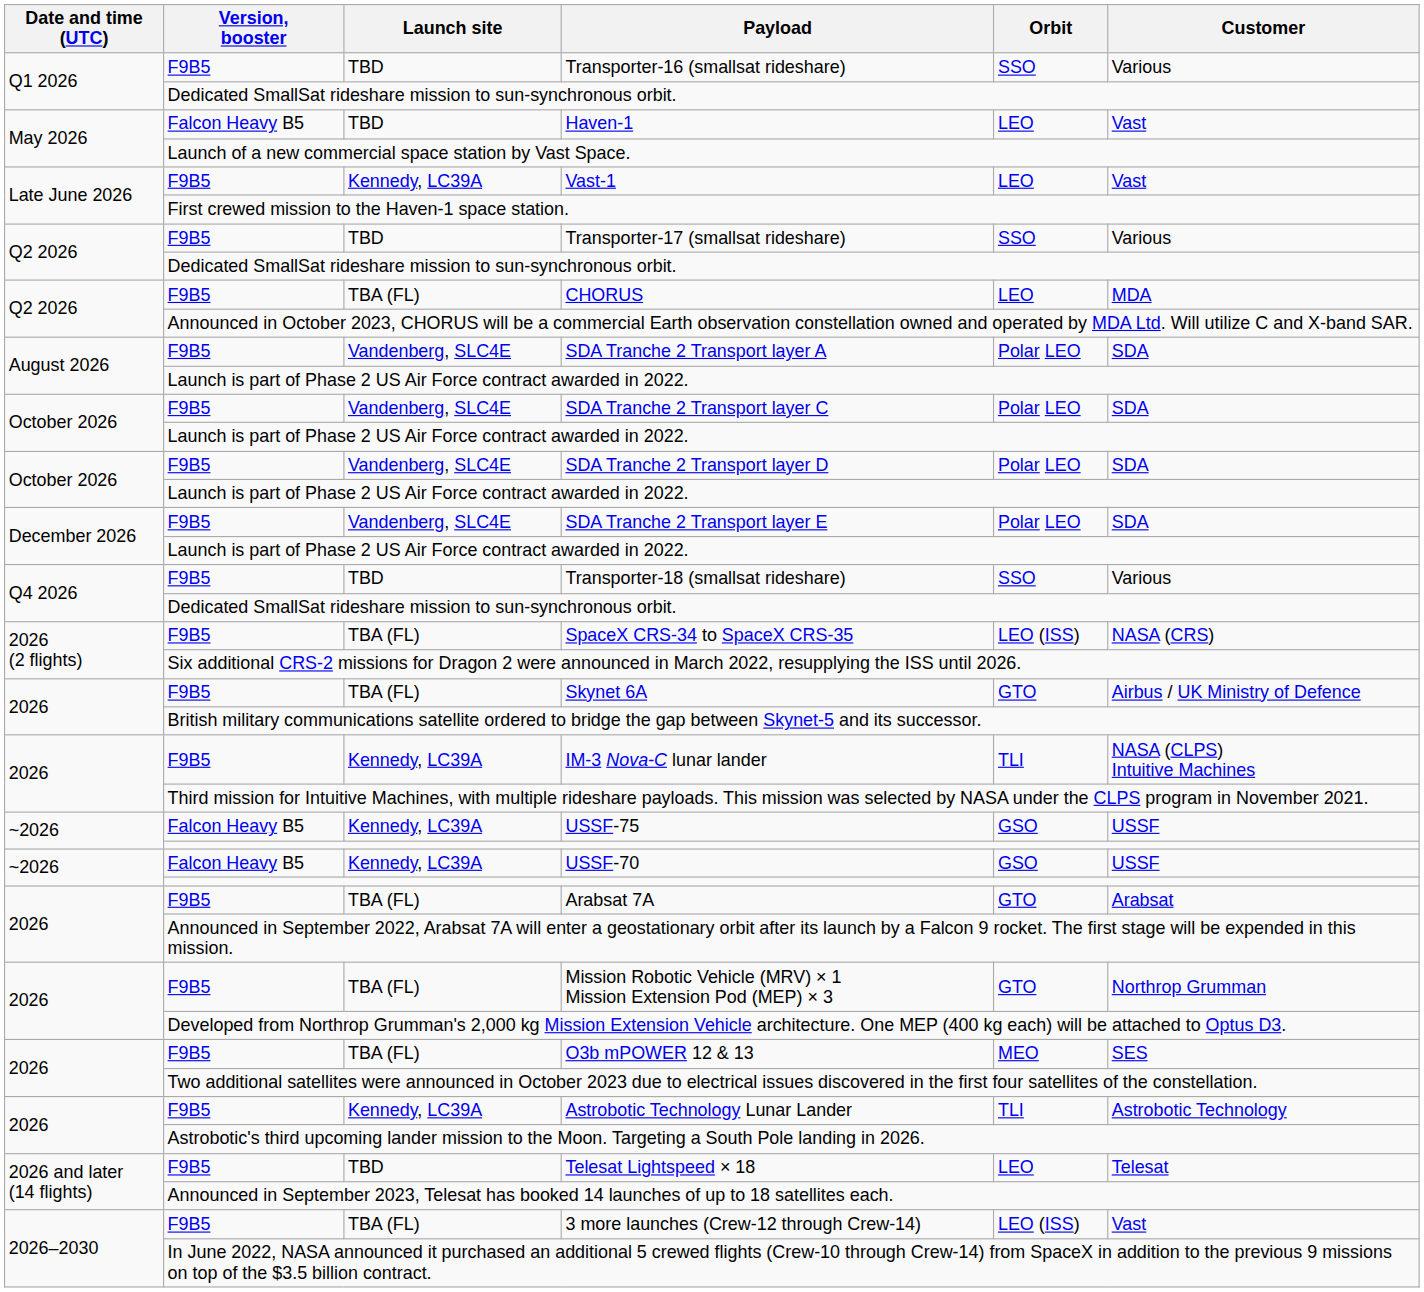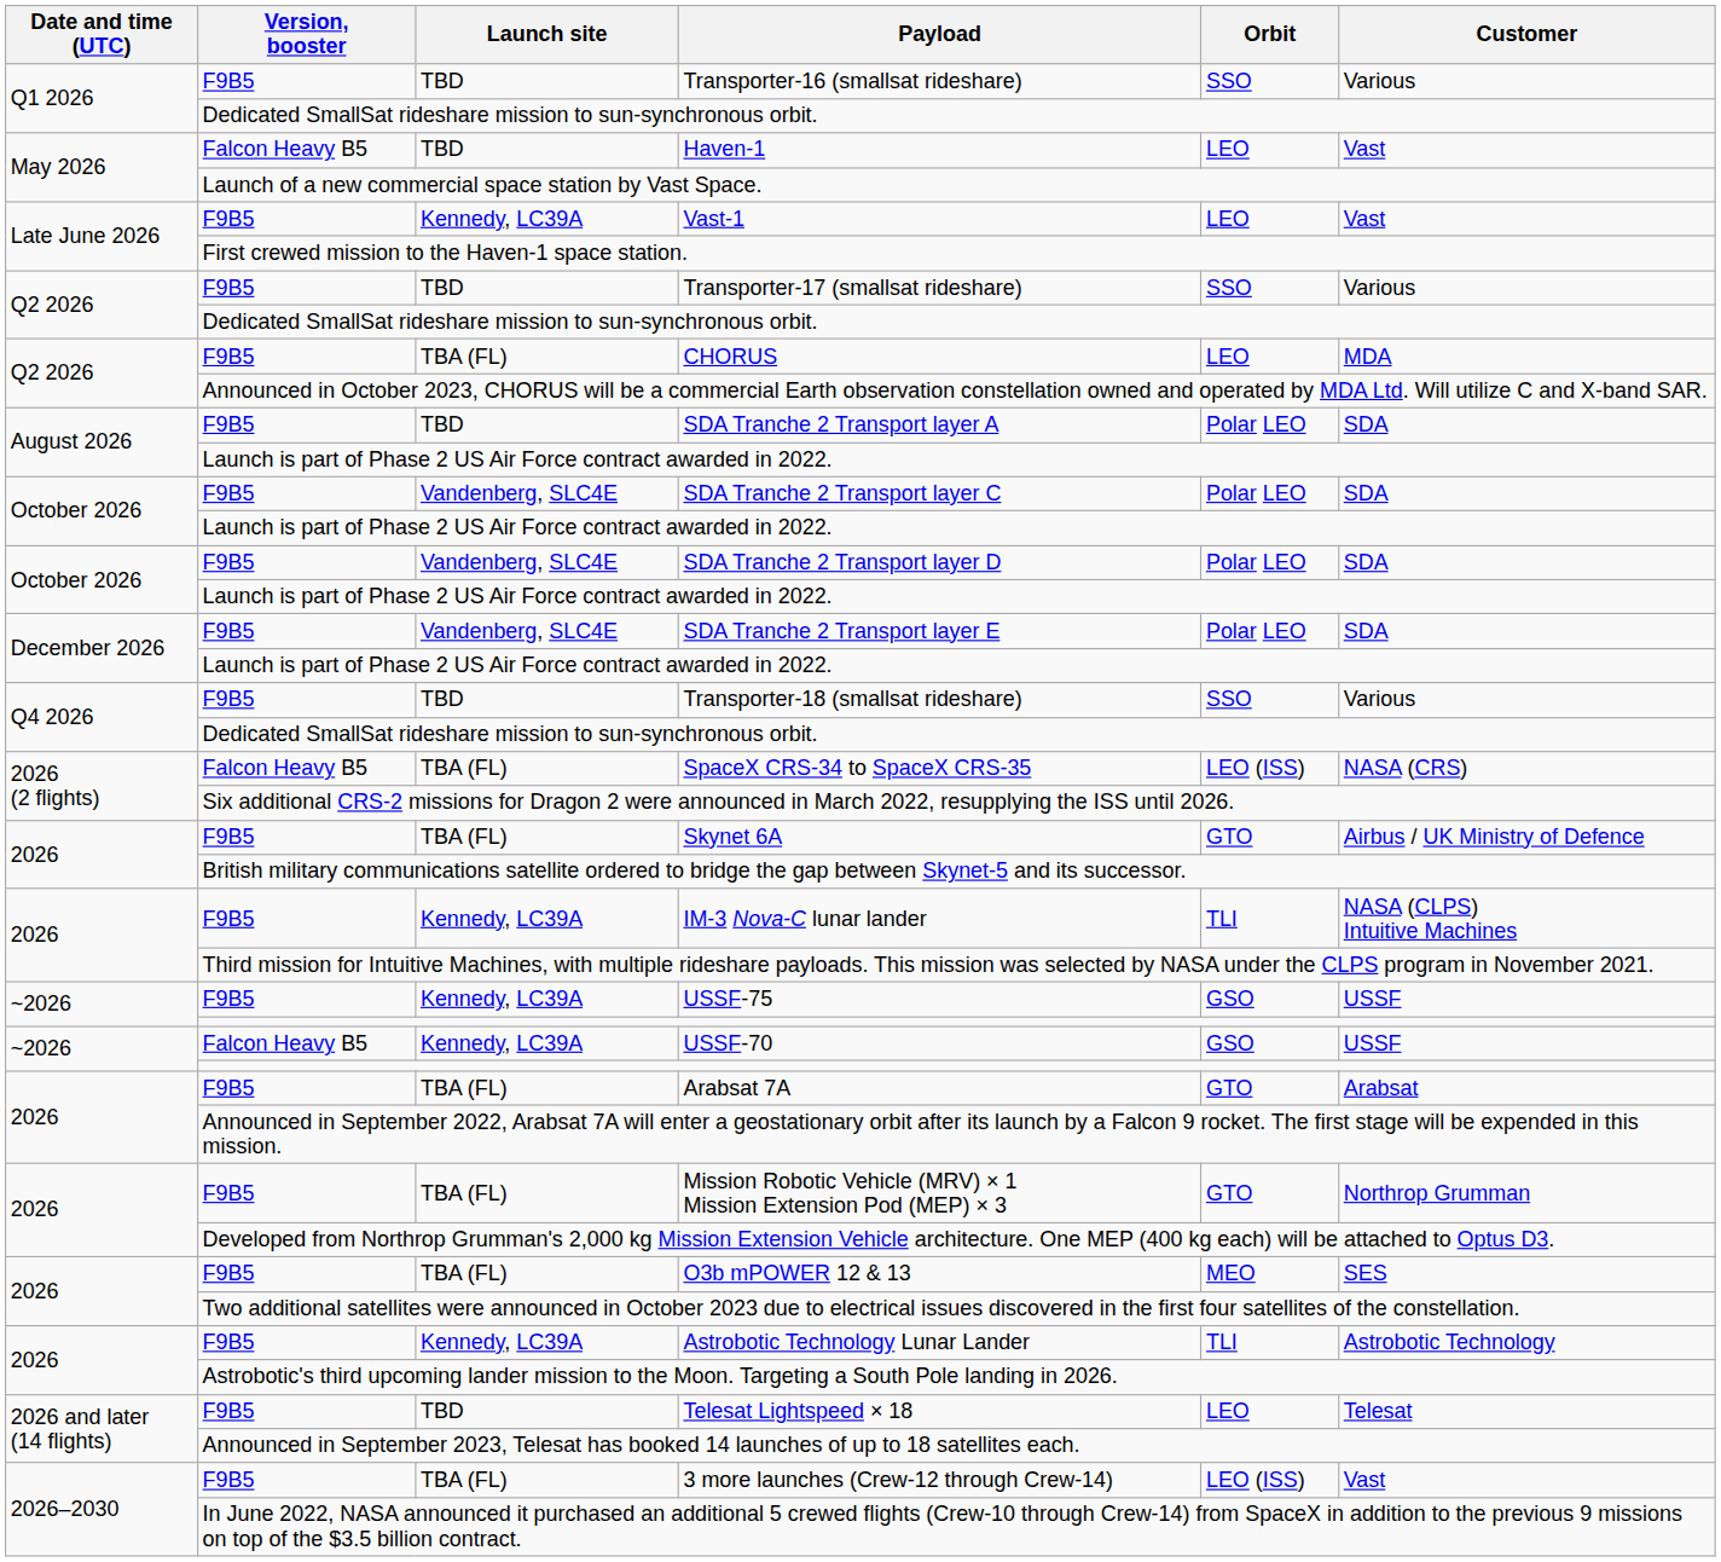SDA Tranche 2 Transport layer A | Launch site: Vandenberg, SLC4E -> TBD
SpaceX CRS-34 to SpaceX CRS-35 | Version, booster: F9B5 -> Falcon Heavy B5
USSF-75 | Version, booster: Falcon Heavy B5 -> F9B5
